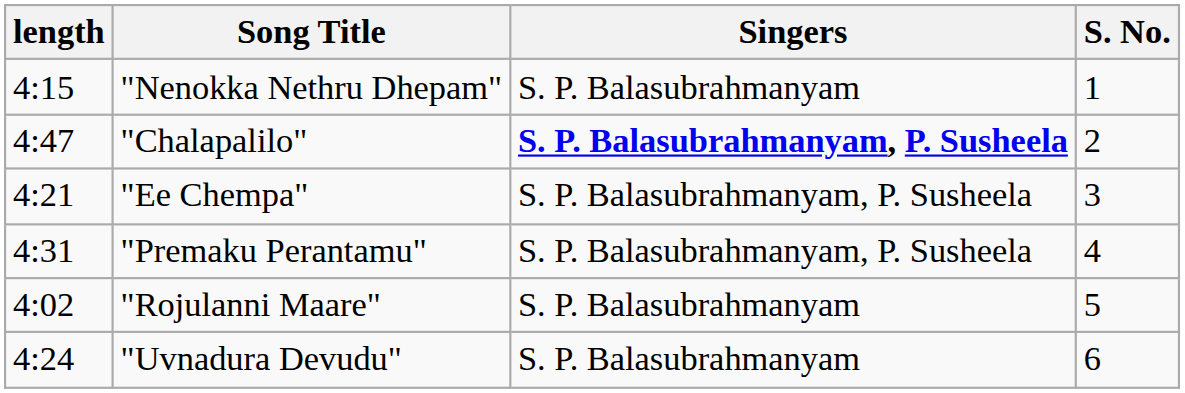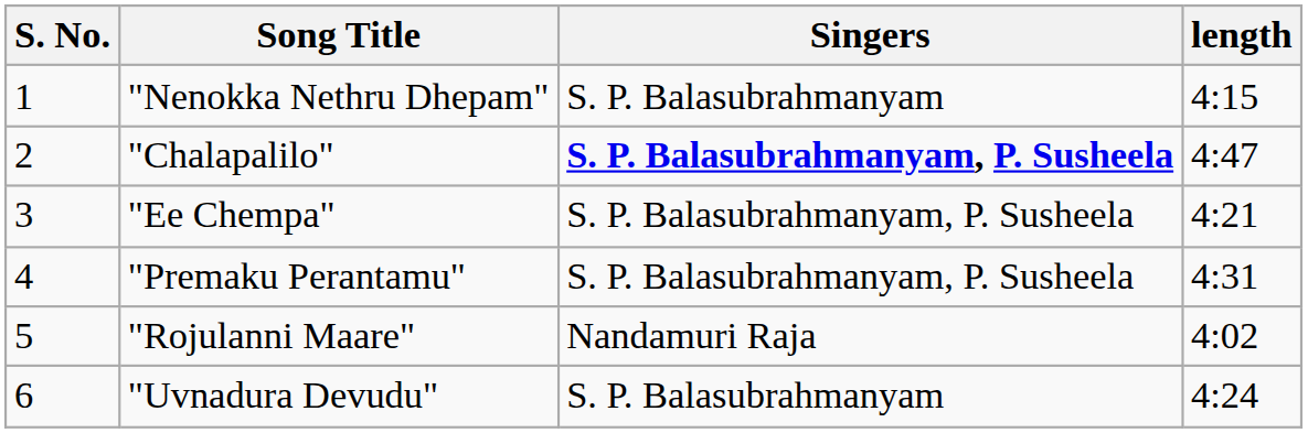columns swapped: S. No. <-> length
"Rojulanni Maare" | Singers: S. P. Balasubrahmanyam -> Nandamuri Raja
